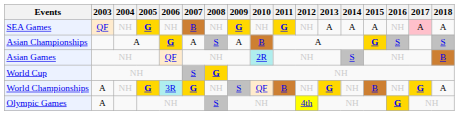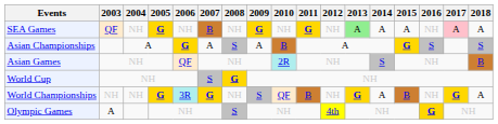SEA Games | 2013: no background -> lightgreen background
World Championships | 2003: A -> NH
World Championships | 2014: NH -> A
